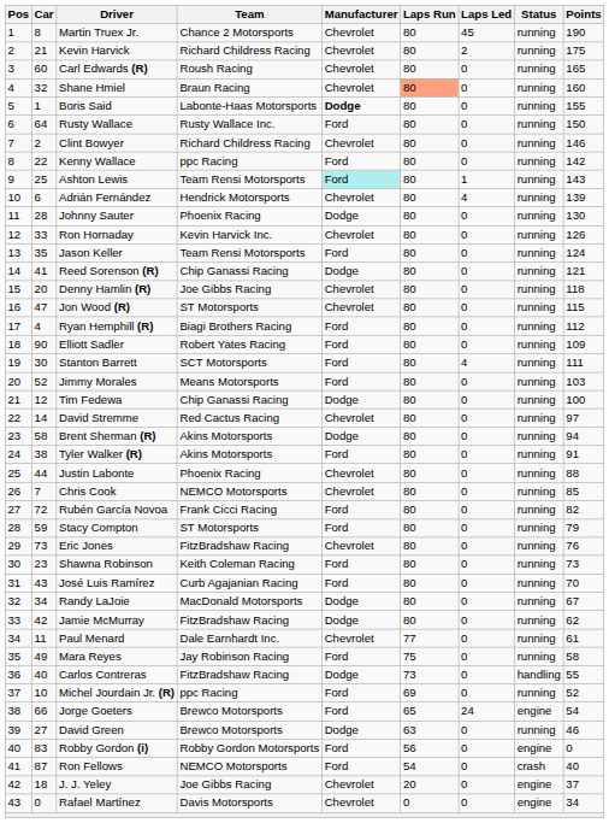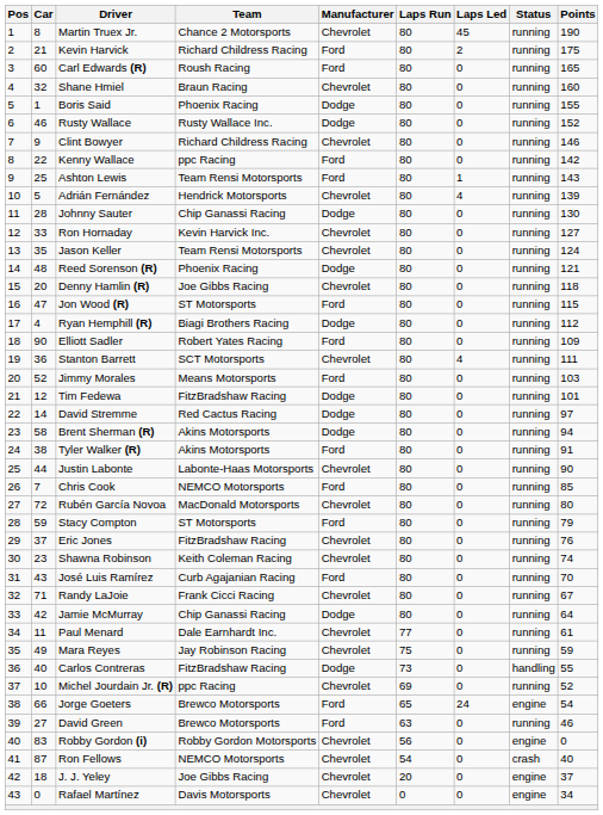Kevin Harvick | Manufacturer: Chevrolet -> Ford
Carl Edwards (R) | Manufacturer: Chevrolet -> Ford
Shane Hmiel | Laps Run: lightsalmon background -> no background
Boris Said | Team: Labonte-Haas Motorsports -> Phoenix Racing
Boris Said | Manufacturer: bold -> normal
Rusty Wallace | Car: 64 -> 46
Rusty Wallace | Manufacturer: Ford -> Dodge
Rusty Wallace | Points: 150 -> 152
Clint Bowyer | Car: 2 -> 9
Ashton Lewis | Manufacturer: paleturquoise background -> no background
Adrián Fernández | Car: 6 -> 5
Johnny Sauter | Team: Phoenix Racing -> Chip Ganassi Racing
Ron Hornaday | Points: 126 -> 127
Jason Keller | Manufacturer: Ford -> Chevrolet
Reed Sorenson (R) | Car: 41 -> 48
Reed Sorenson (R) | Team: Chip Ganassi Racing -> Phoenix Racing
Jon Wood (R) | Manufacturer: Chevrolet -> Ford
Ryan Hemphill (R) | Manufacturer: Ford -> Dodge
Stanton Barrett | Car: 30 -> 36
Stanton Barrett | Manufacturer: Ford -> Chevrolet
Tim Fedewa | Team: Chip Ganassi Racing -> FitzBradshaw Racing
Tim Fedewa | Points: 100 -> 101
David Stremme | Manufacturer: Chevrolet -> Dodge
Justin Labonte | Team: Phoenix Racing -> Labonte-Haas Motorsports
Justin Labonte | Points: 88 -> 90
Chris Cook | Manufacturer: Chevrolet -> Ford
Rubén García Novoa | Team: Frank Cicci Racing -> MacDonald Motorsports
Rubén García Novoa | Manufacturer: Ford -> Chevrolet
Rubén García Novoa | Points: 82 -> 80
Eric Jones | Car: 73 -> 37
Shawna Robinson | Manufacturer: Ford -> Chevrolet
Shawna Robinson | Points: 73 -> 74
Randy LaJoie | Car: 34 -> 71
Randy LaJoie | Team: MacDonald Motorsports -> Frank Cicci Racing
Randy LaJoie | Manufacturer: Dodge -> Chevrolet
Jamie McMurray | Team: FitzBradshaw Racing -> Chip Ganassi Racing
Jamie McMurray | Points: 62 -> 64
Mara Reyes | Manufacturer: Ford -> Chevrolet
Mara Reyes | Points: 58 -> 59
Michel Jourdain Jr. (R) | Manufacturer: Ford -> Chevrolet
David Green | Manufacturer: Dodge -> Ford
Robby Gordon (i) | Manufacturer: Ford -> Chevrolet
Ron Fellows | Manufacturer: Ford -> Chevrolet
